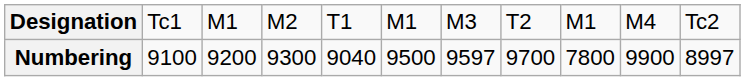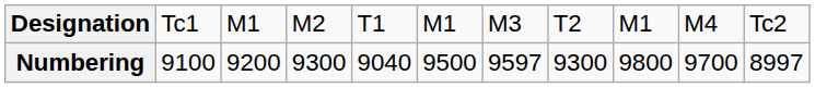Numbering | column 8: 9700 -> 9300
Numbering | column 9: 7800 -> 9800
Numbering | column 10: 9900 -> 9700
